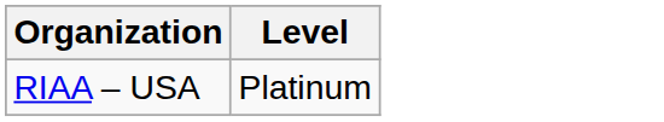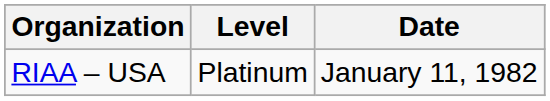+ column: Date | January 11, 1982
